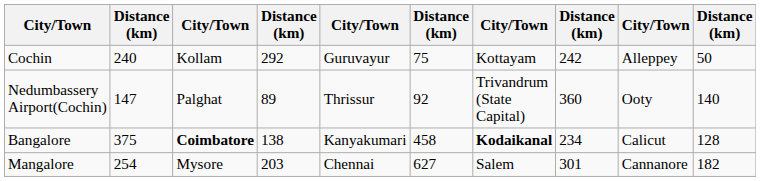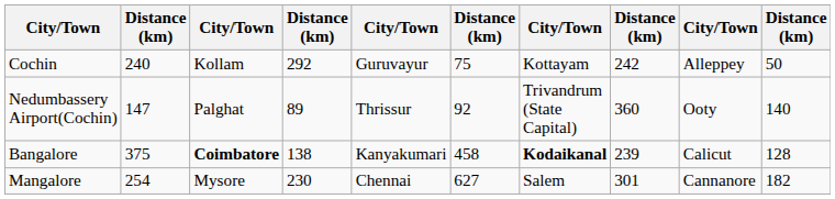Bangalore | column 8: 234 -> 239
Mangalore | column 4: 203 -> 230
